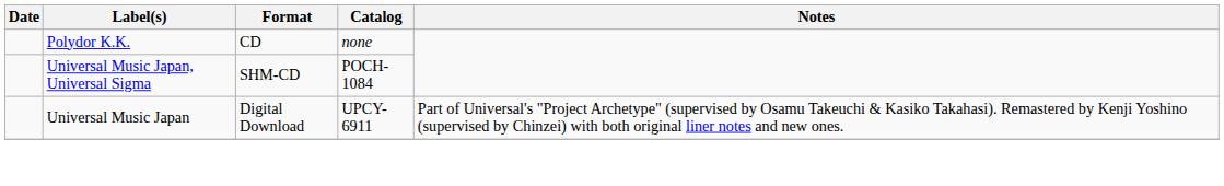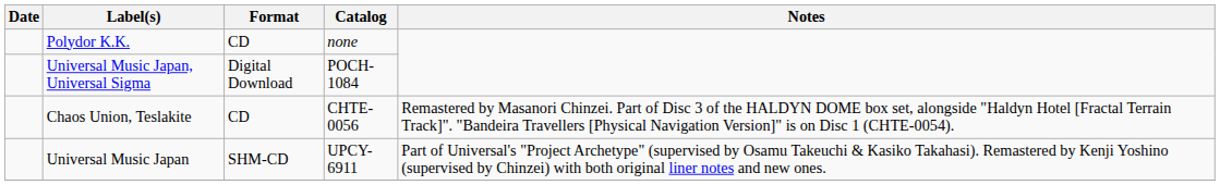Universal Music Japan, Universal Sigma | Format: SHM-CD -> Digital Download
+ row: Chaos Union, Teslakite | CD | CHTE-0056 | Remastered by Masanori Chinzei. Part of Disc 3 of the HALDYN DOME box set, alongside "Haldyn Hotel [Fractal Terrain Track]". "Bandeira Travellers [Physical Navigation Version]" is on Disc 1 (CHTE-0054).
Universal Music Japan | Format: Digital Download -> SHM-CD
